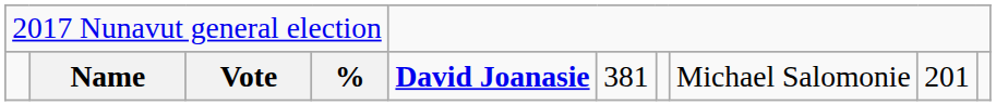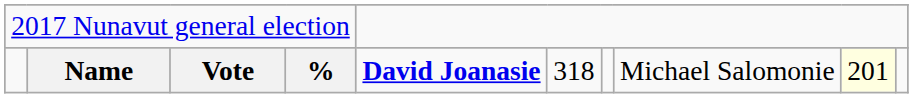Name | column 6: 381 -> 318
Name | column 9: no background -> lightyellow background
